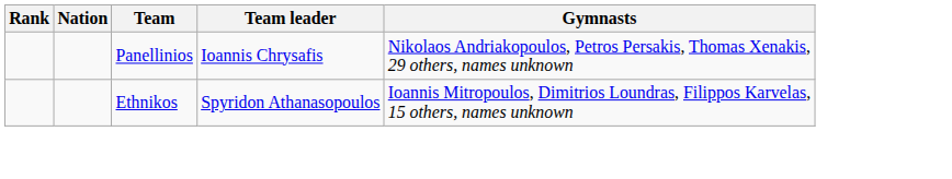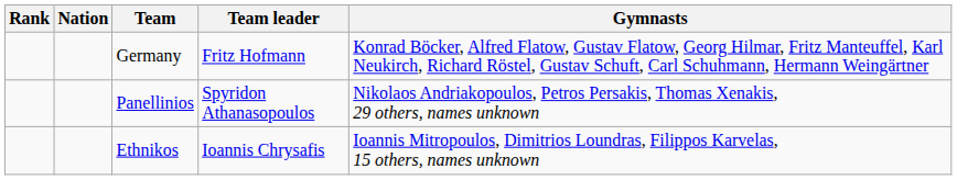+ row: Germany | Fritz Hofmann | Konrad Böcker, Alfred Flatow, Gustav Flatow, Georg Hilmar, Fritz Manteuffel, Karl Neukirch, Richard Röstel, Gustav Schuft, Carl Schuhmann, Hermann Weingärtner
Panellinios | Team leader: Ioannis Chrysafis -> Spyridon Athanasopoulos
Ethnikos | Team leader: Spyridon Athanasopoulos -> Ioannis Chrysafis
